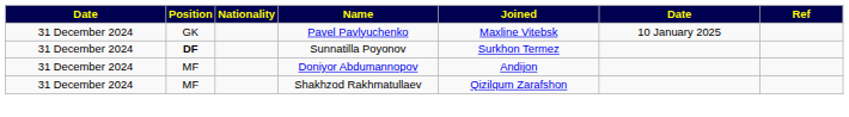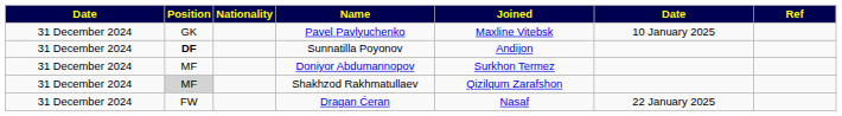Sunnatilla Poyonov | Joined: Surkhon Termez -> Andijon
Doniyor Abdumannopov | Joined: Andijon -> Surkhon Termez
Shakhzod Rakhmatullaev | Position: no background -> lightgrey background
+ row: 31 December 2024 | FW | Dragan Ćeran | Nasaf | 22 January 2025
